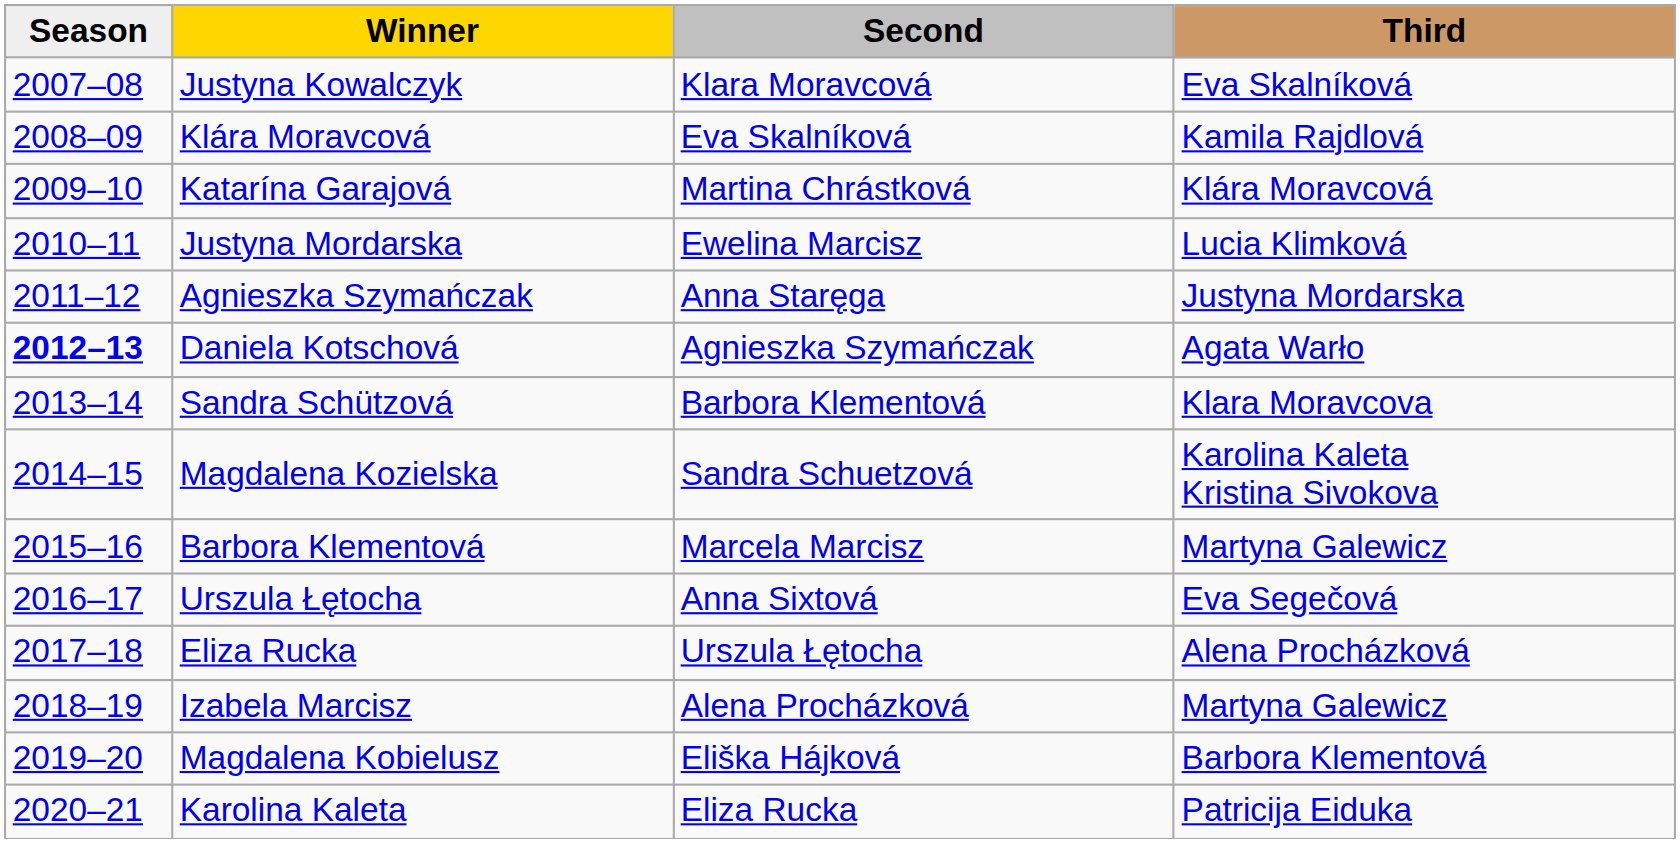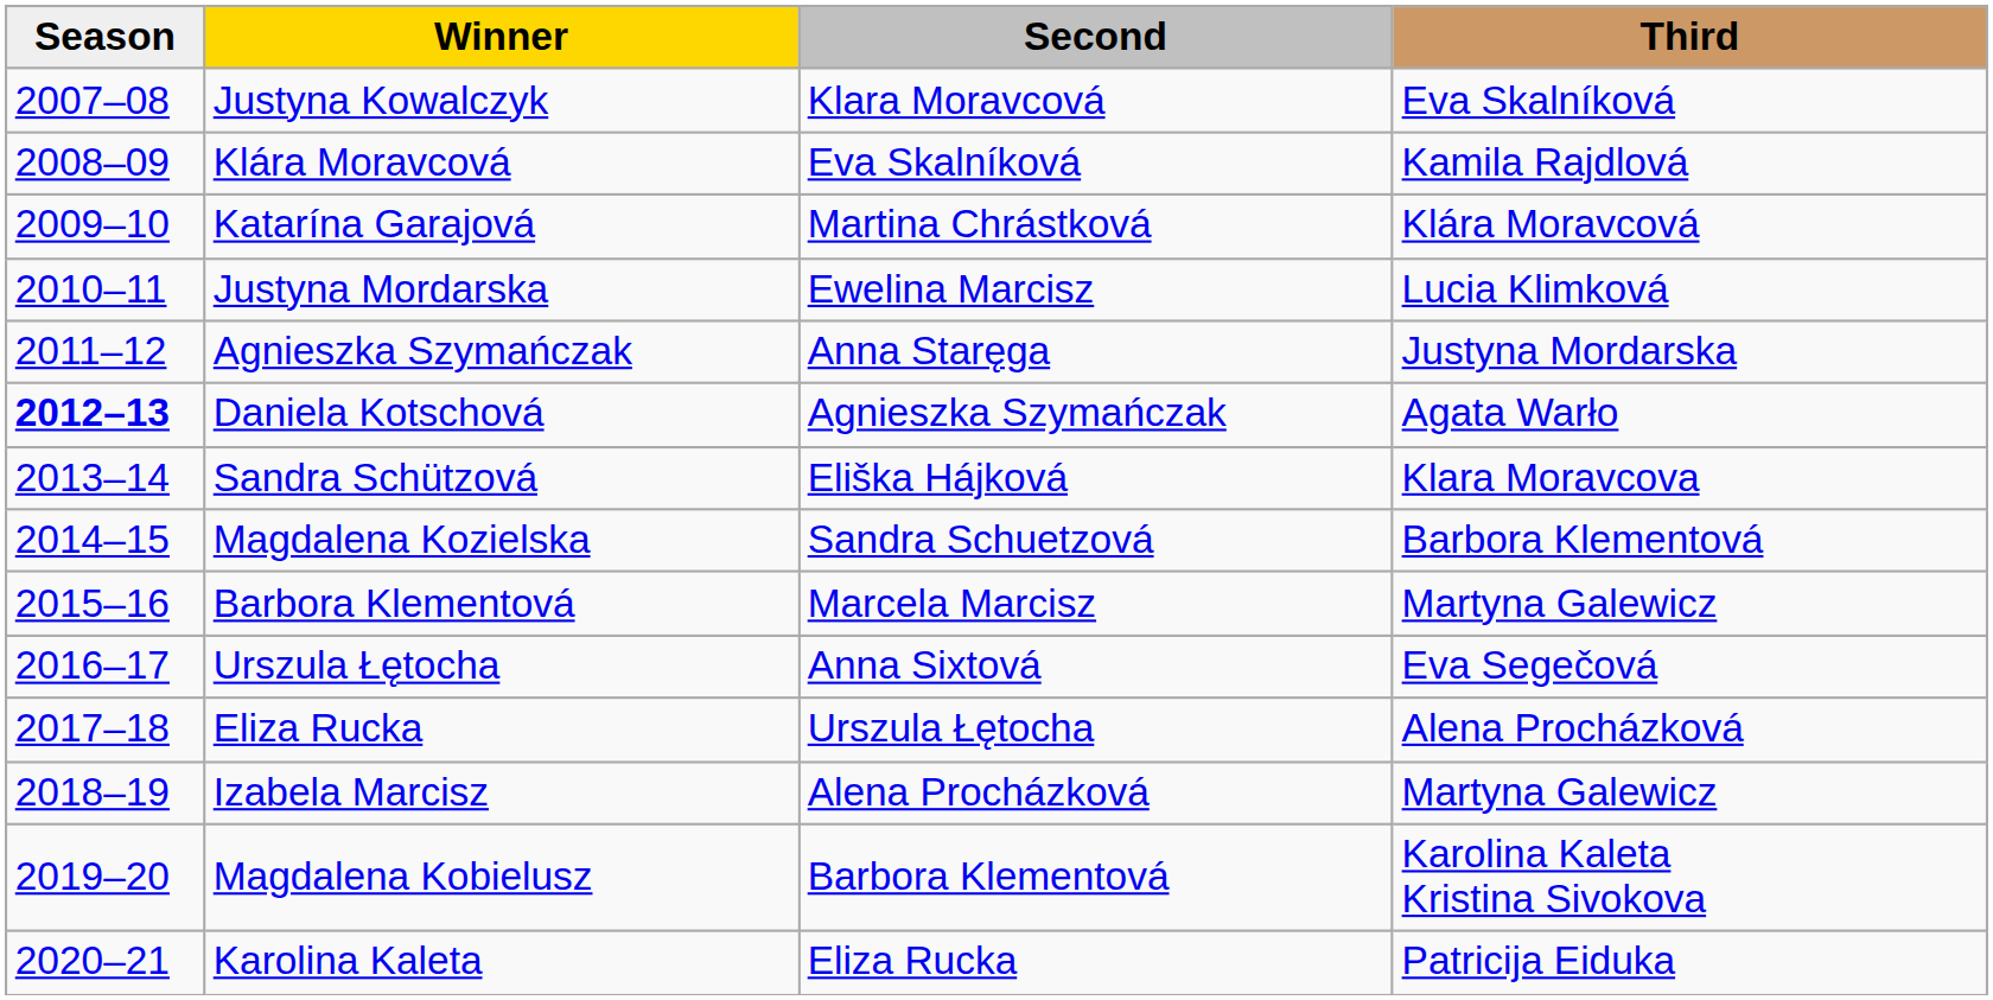Sandra Schützová | Second: Barbora Klementová -> Eliška Hájková
Magdalena Kozielska | Third: Karolina Kaleta Kristina Sivokova -> Barbora Klementová
Magdalena Kobielusz | Second: Eliška Hájková -> Barbora Klementová
Magdalena Kobielusz | Third: Barbora Klementová -> Karolina Kaleta Kristina Sivokova
